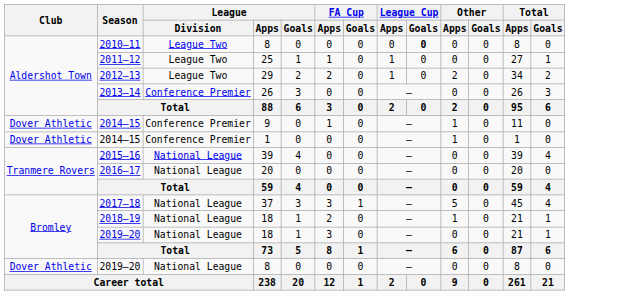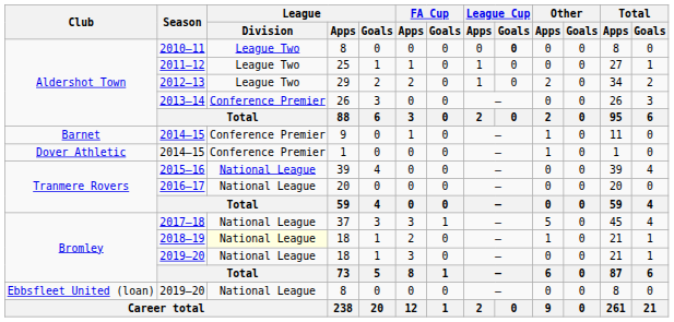2014–15 / 9 | Club: Dover Athletic -> Barnet
2018–19 | League / Division: no background -> lightyellow background
2019–20 / 8 | Club: Dover Athletic -> Ebbsfleet United (loan)
